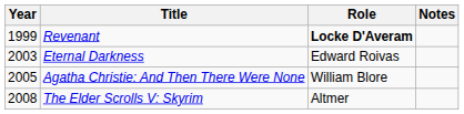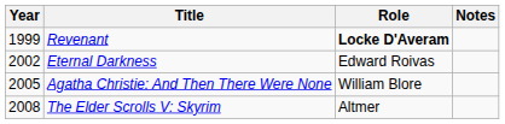Eternal Darkness | Year: 2003 -> 2002
